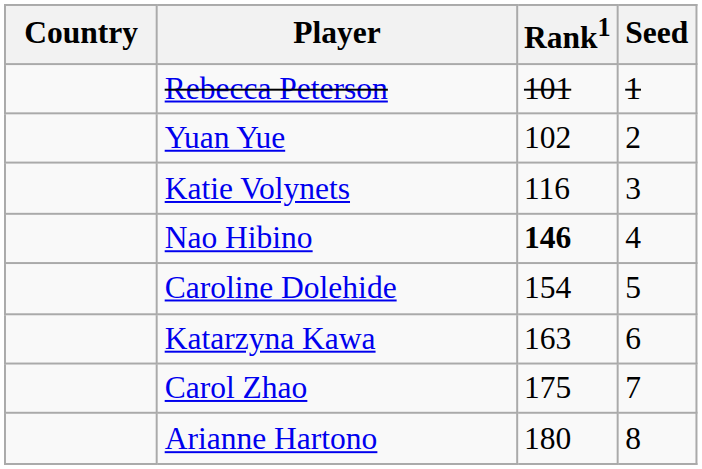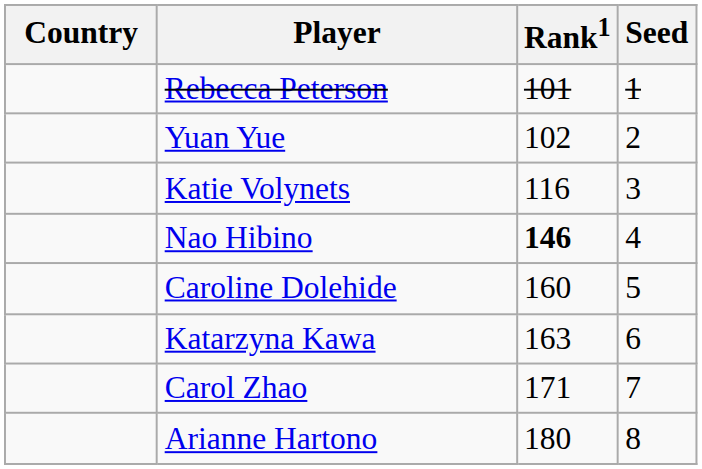Caroline Dolehide | Rank1: 154 -> 160
Carol Zhao | Rank1: 175 -> 171
